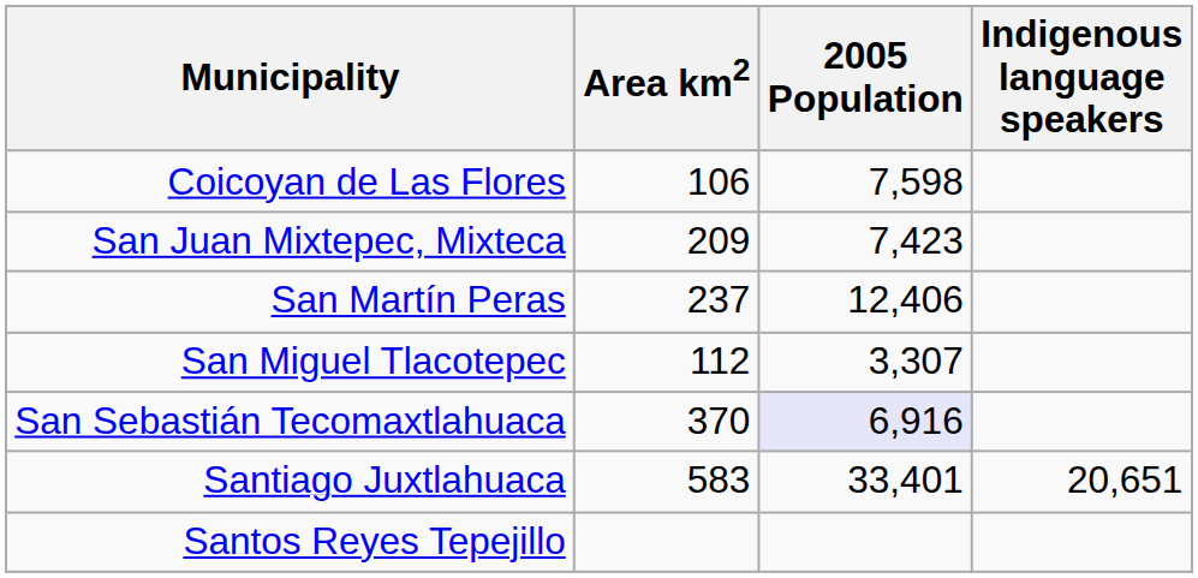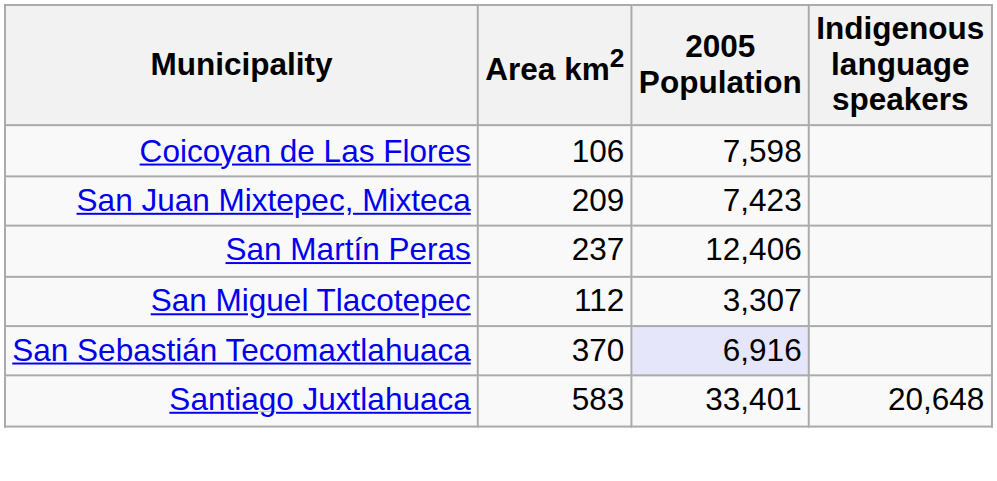Santiago Juxtlahuaca | Indigenous language speakers: 20,651 -> 20,648
- row: Santos Reyes Tepejillo
